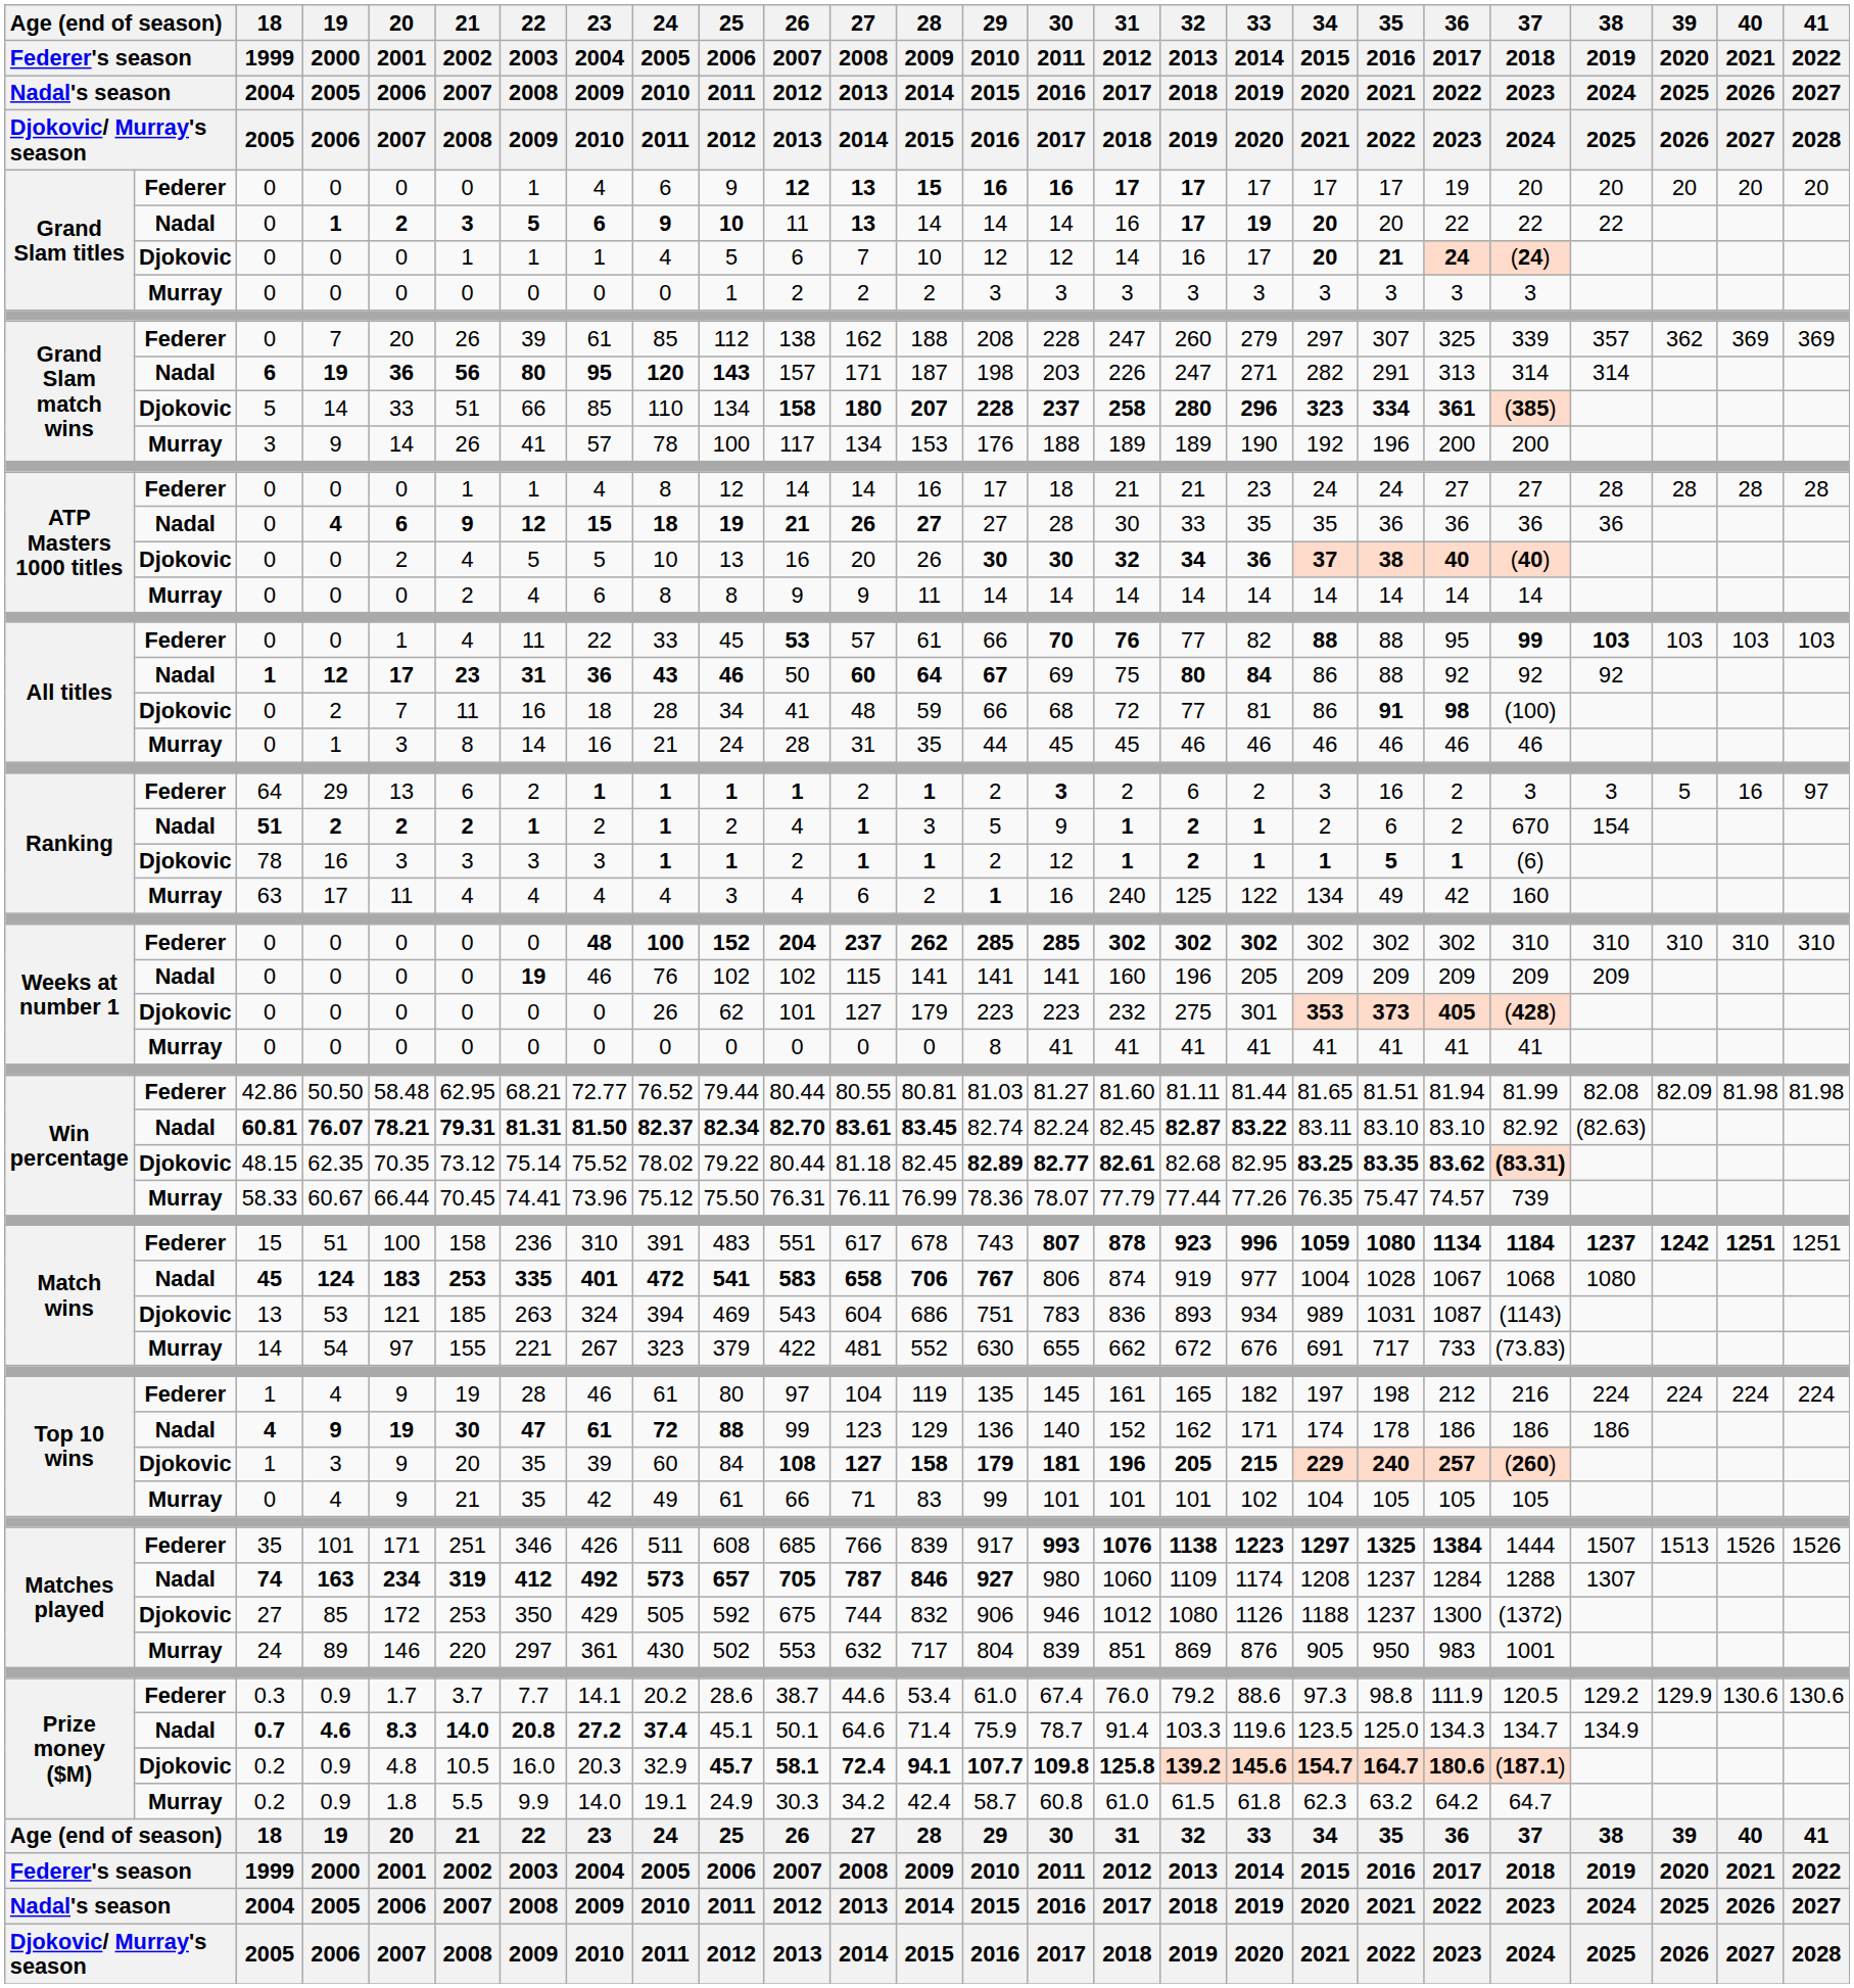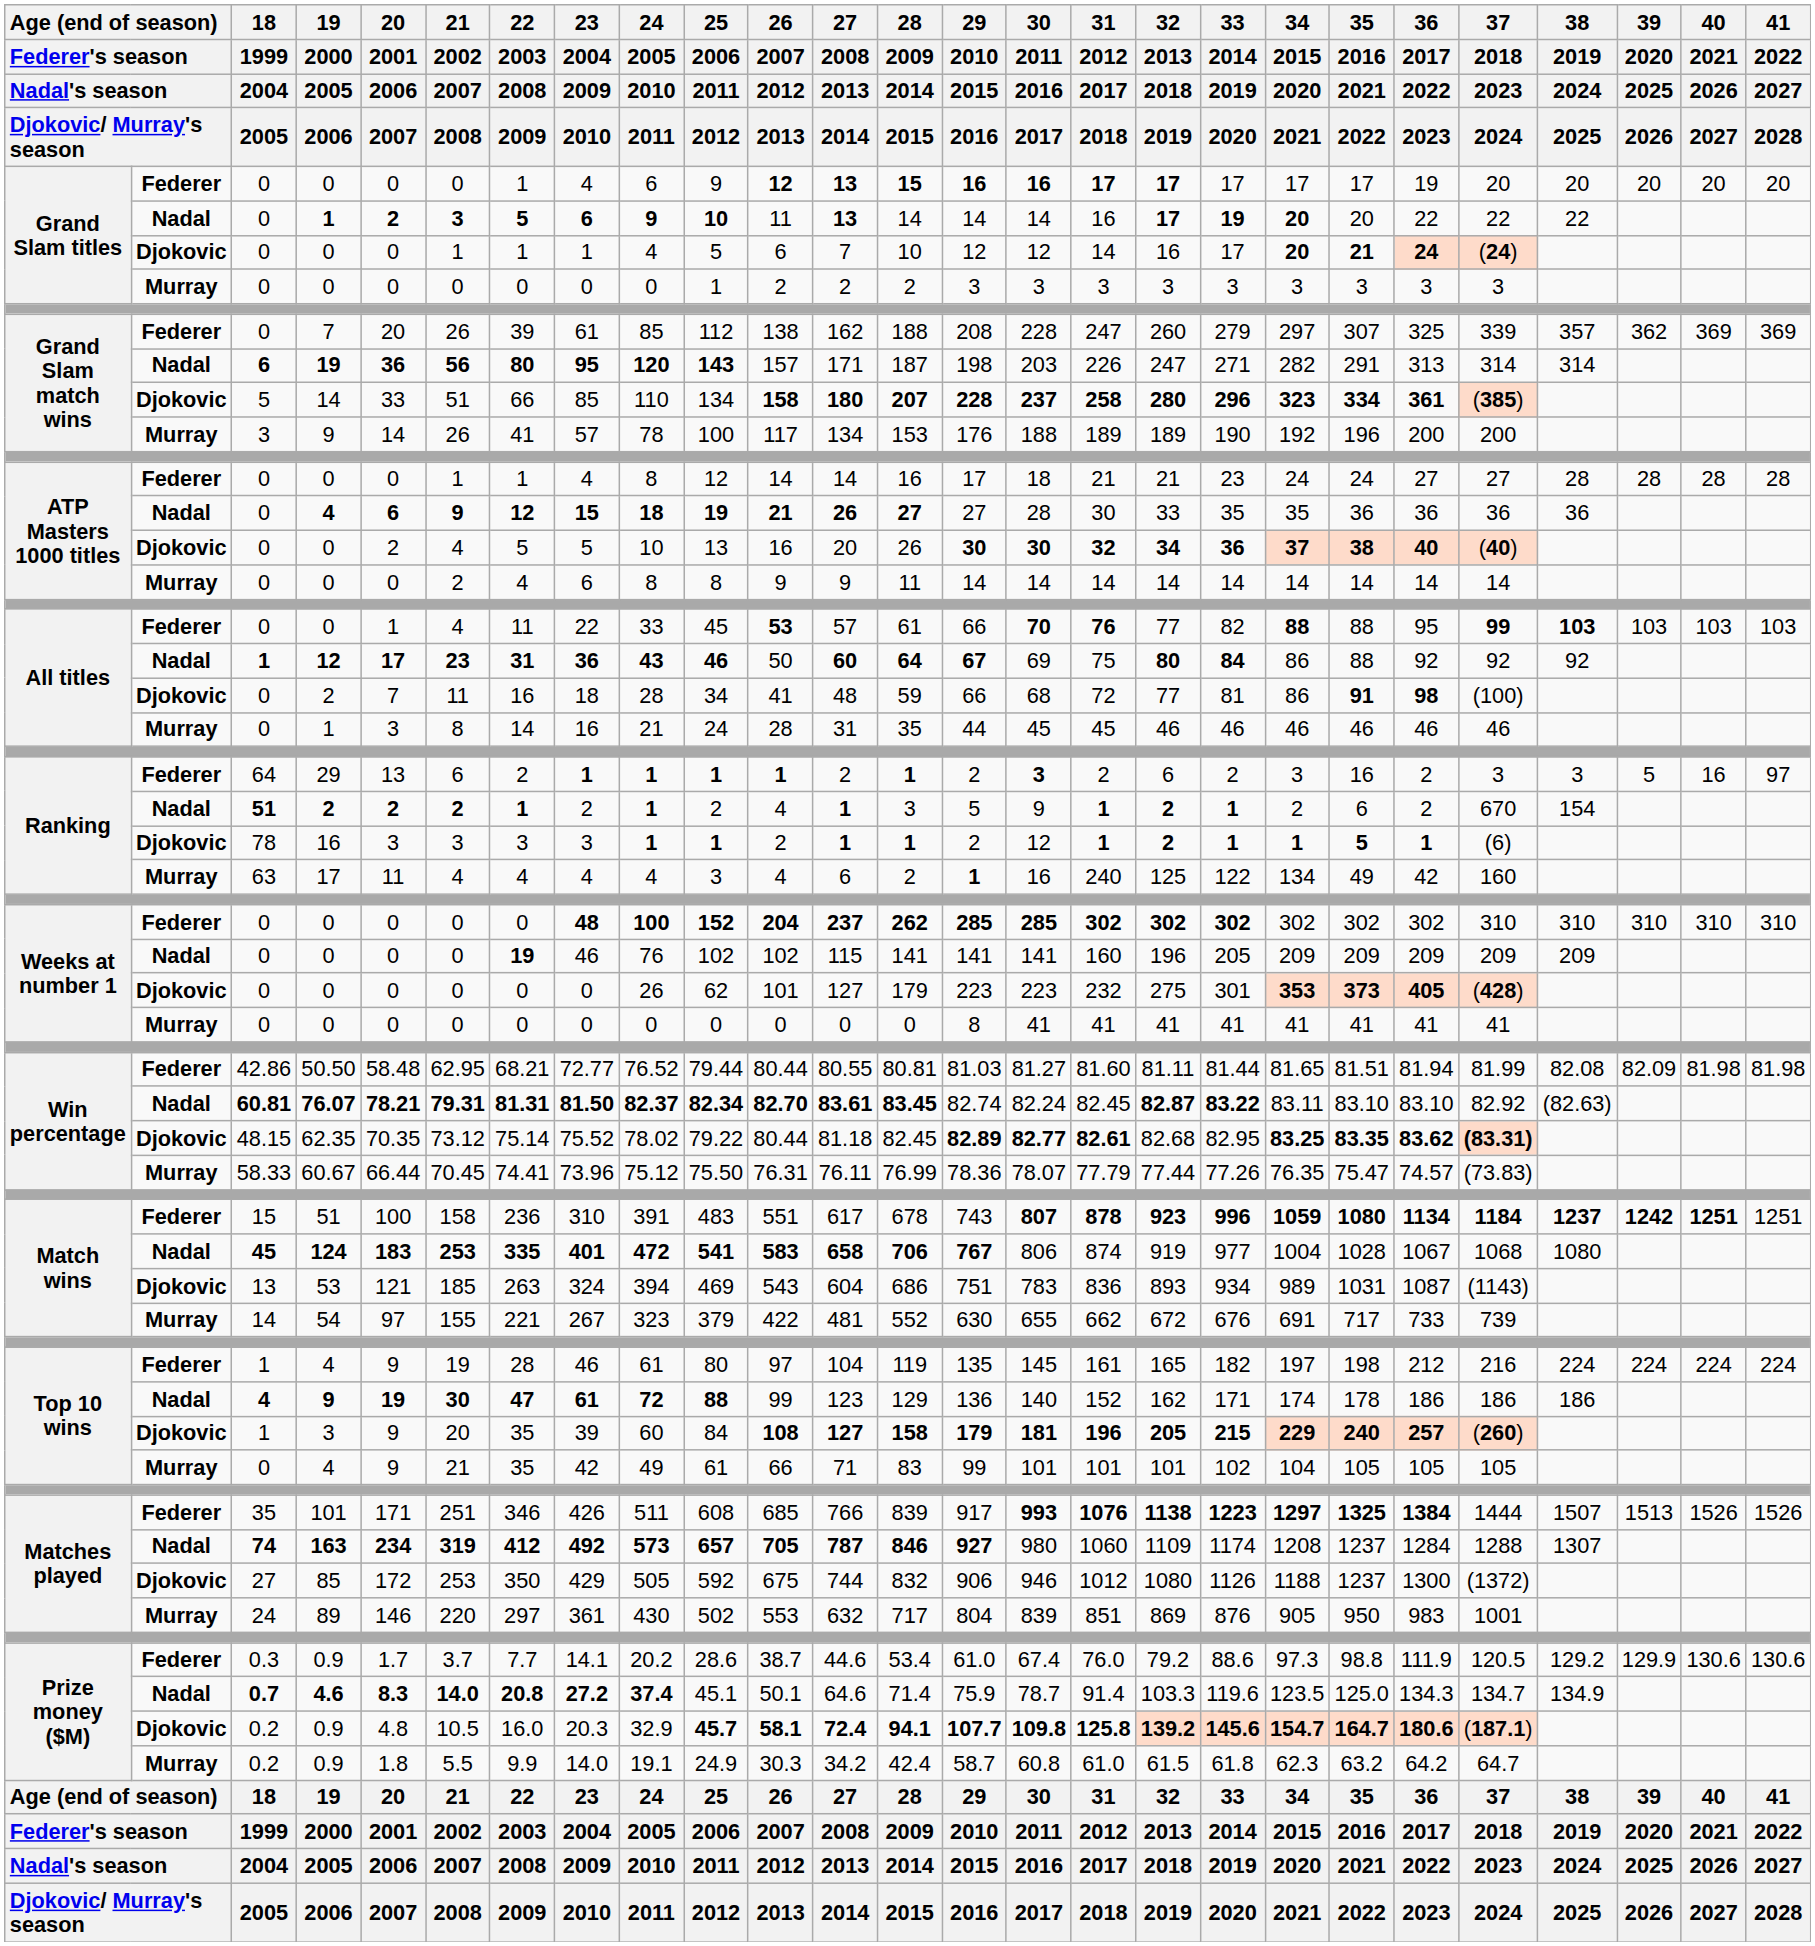60.67 | 37 / 2018 / 2023 / 2024: 739 -> (73.83)
54 | 37 / 2018 / 2023 / 2024: (73.83) -> 739
